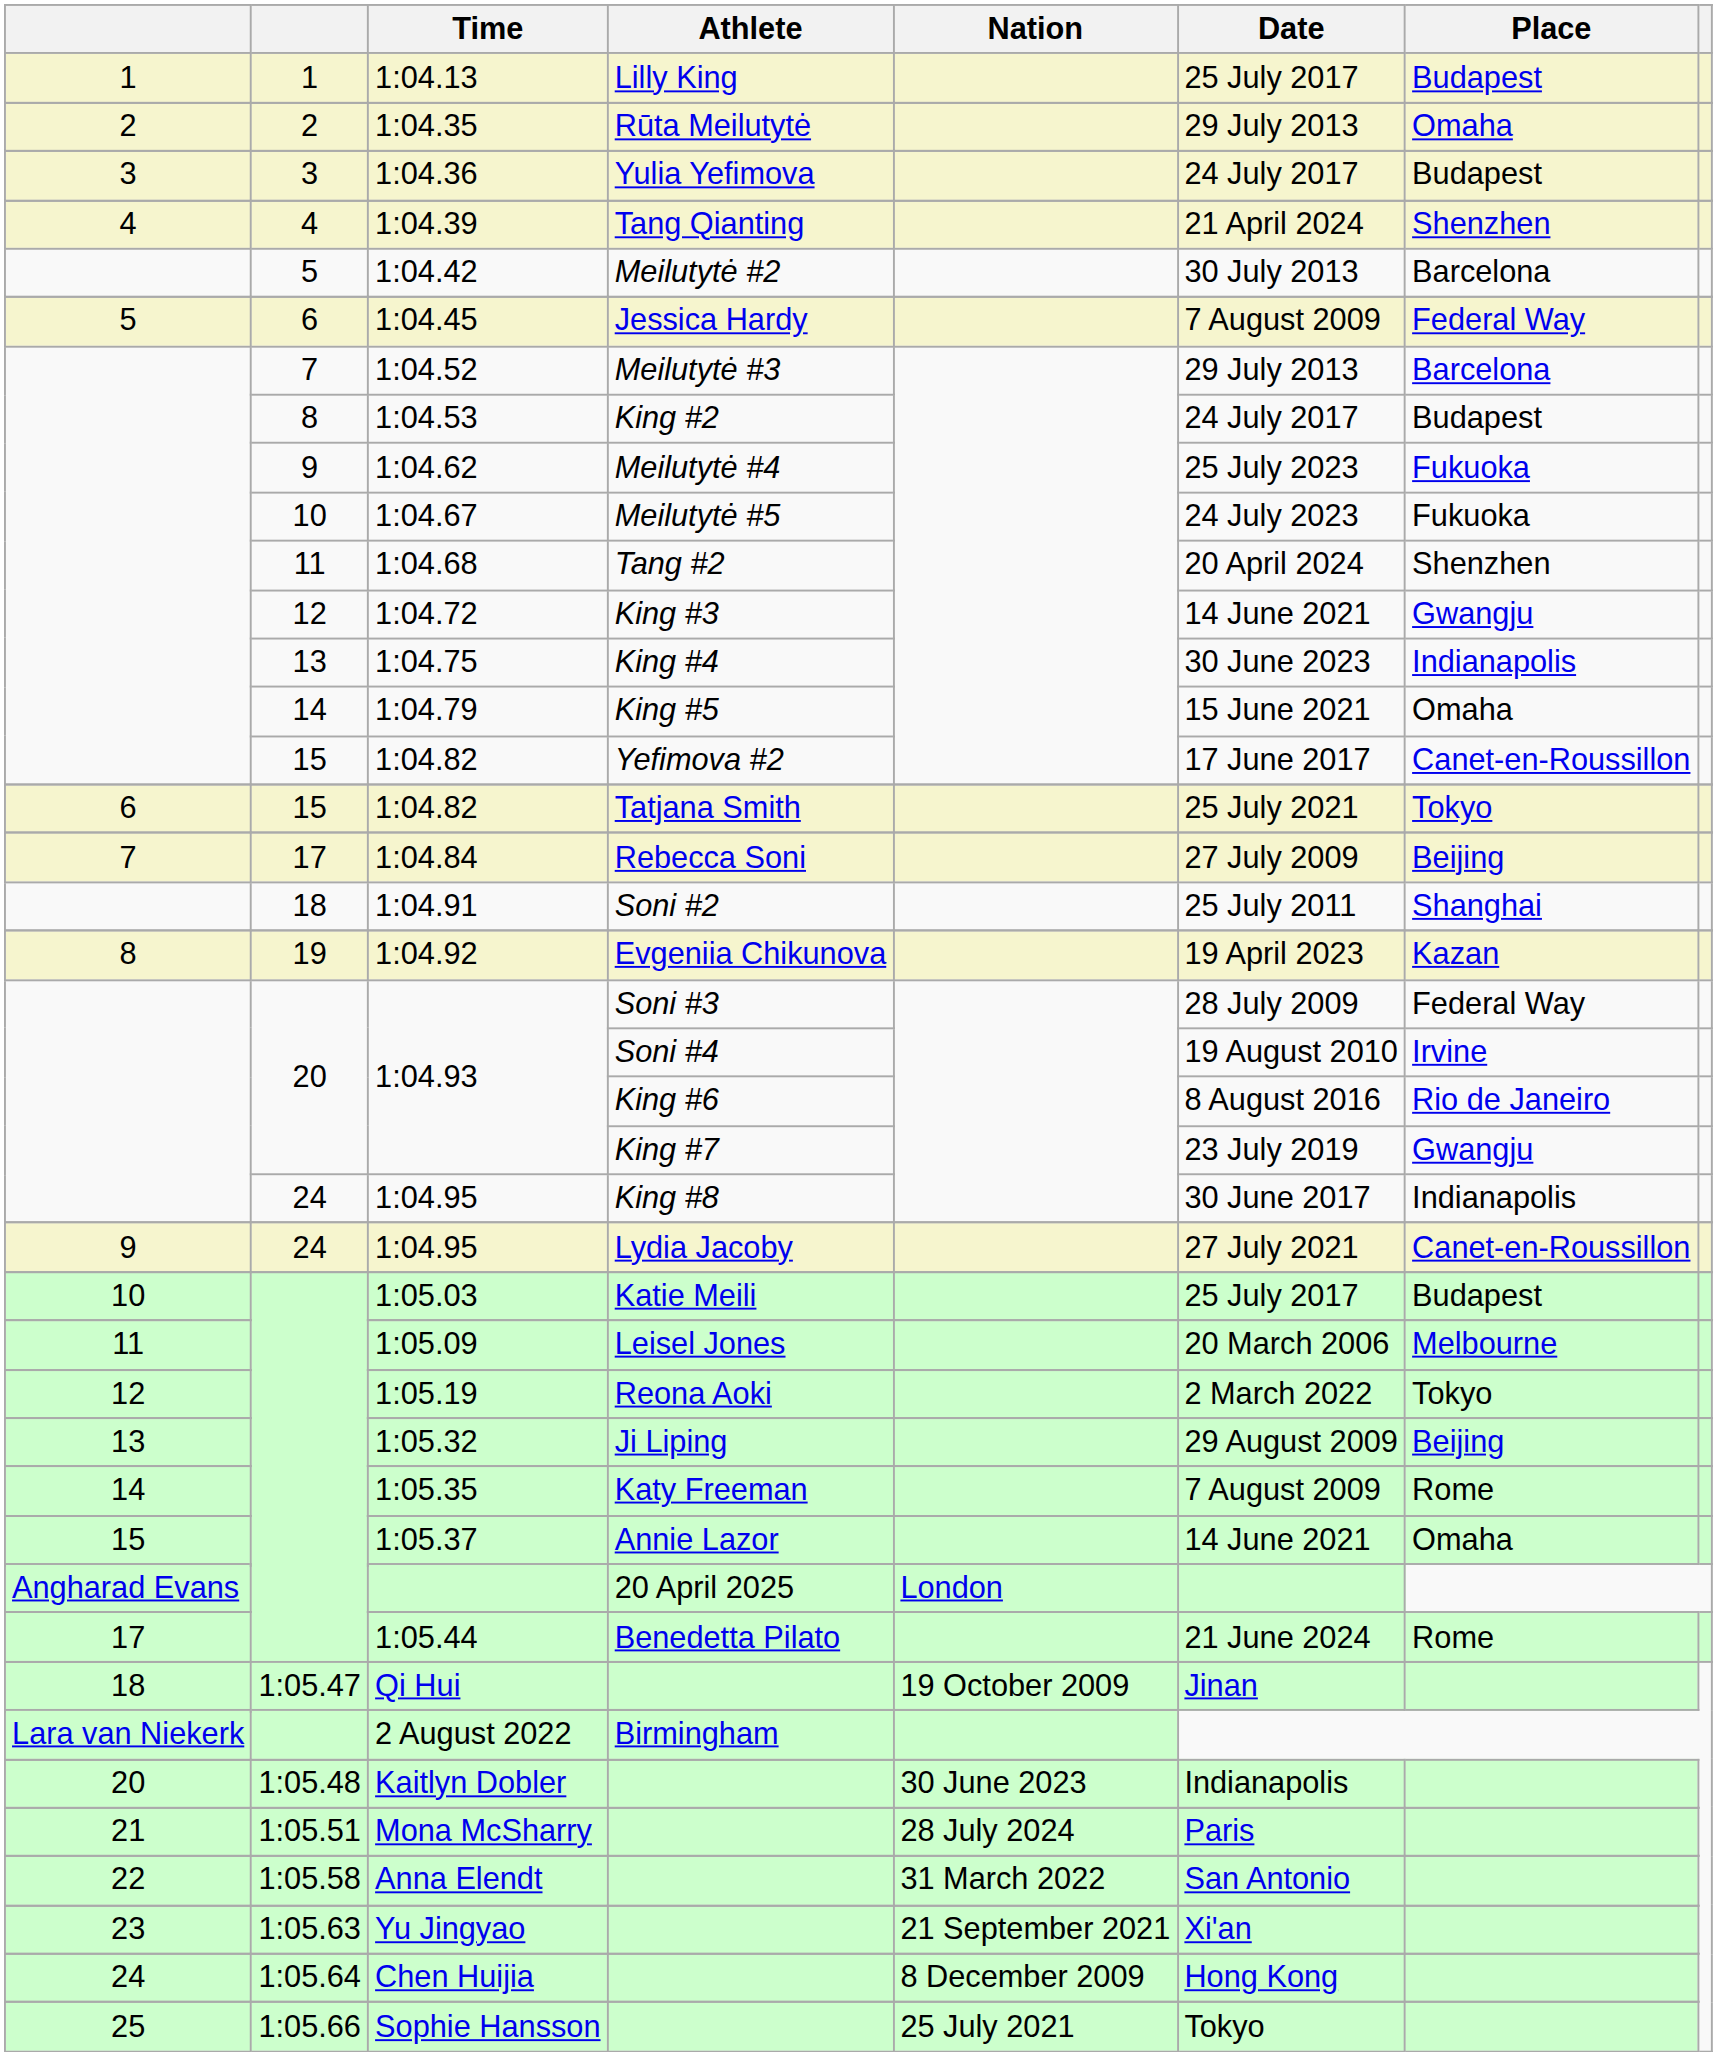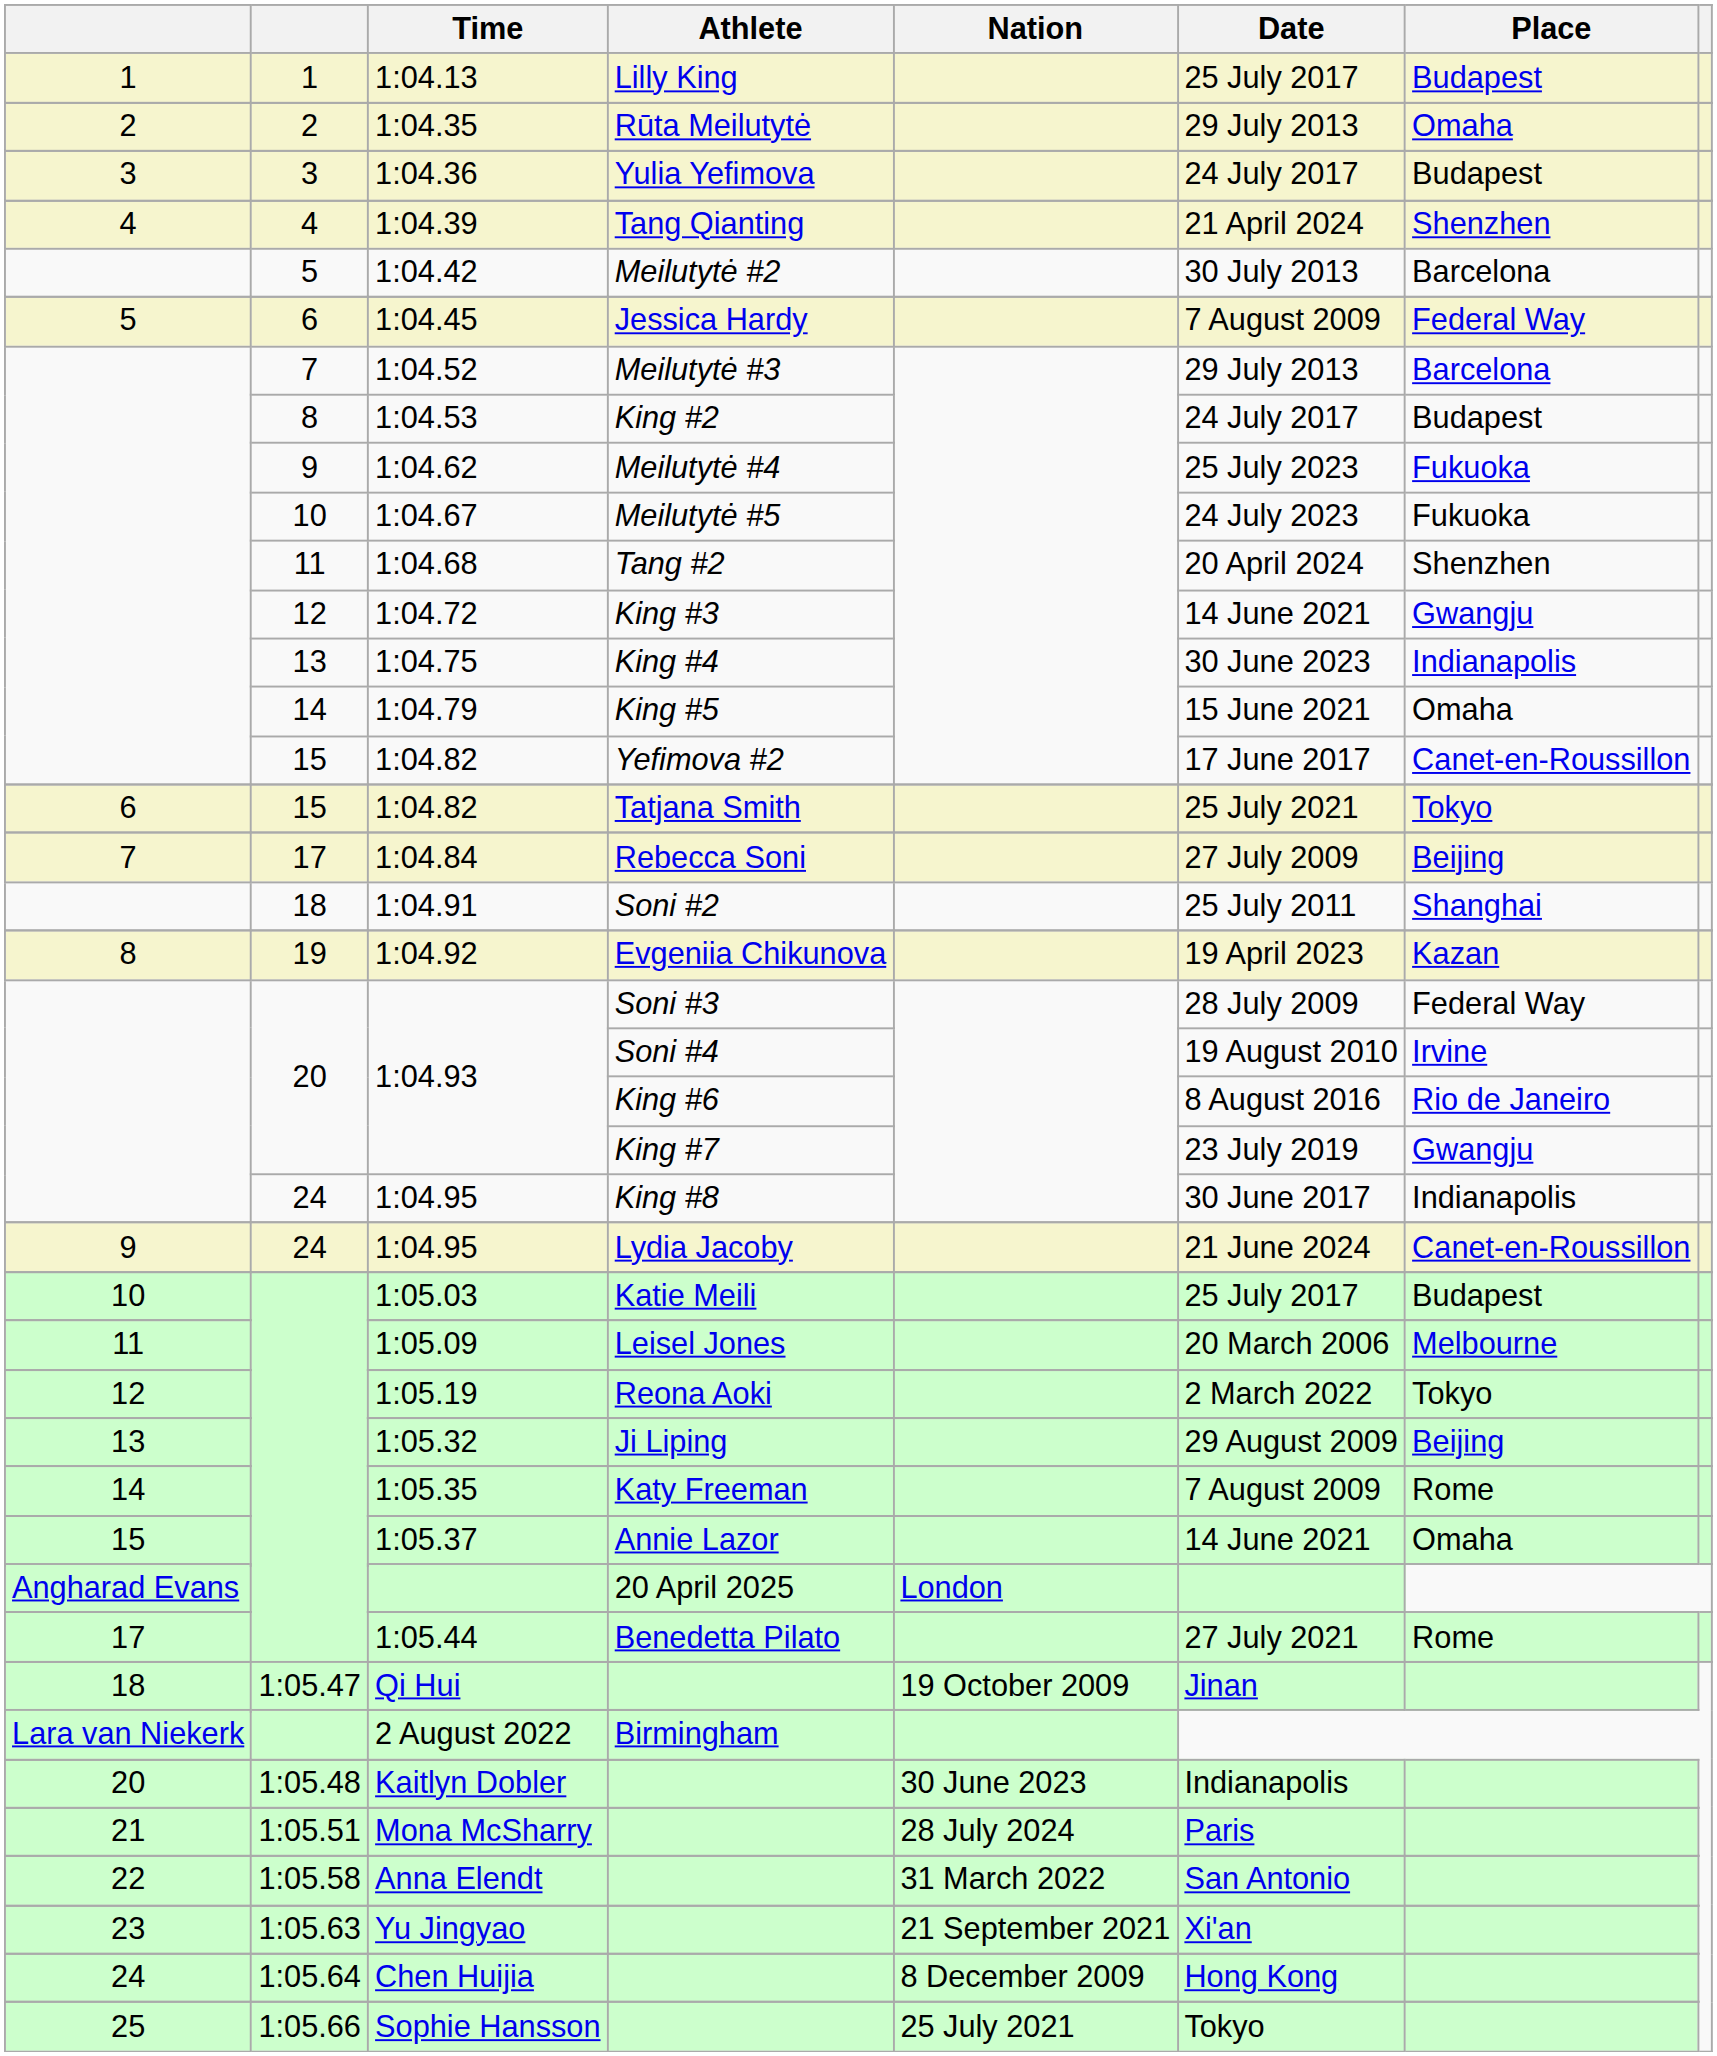1:04.95 / Lydia Jacoby | Date: 27 July 2021 -> 21 June 2024
1:05.44 | Date: 21 June 2024 -> 27 July 2021
